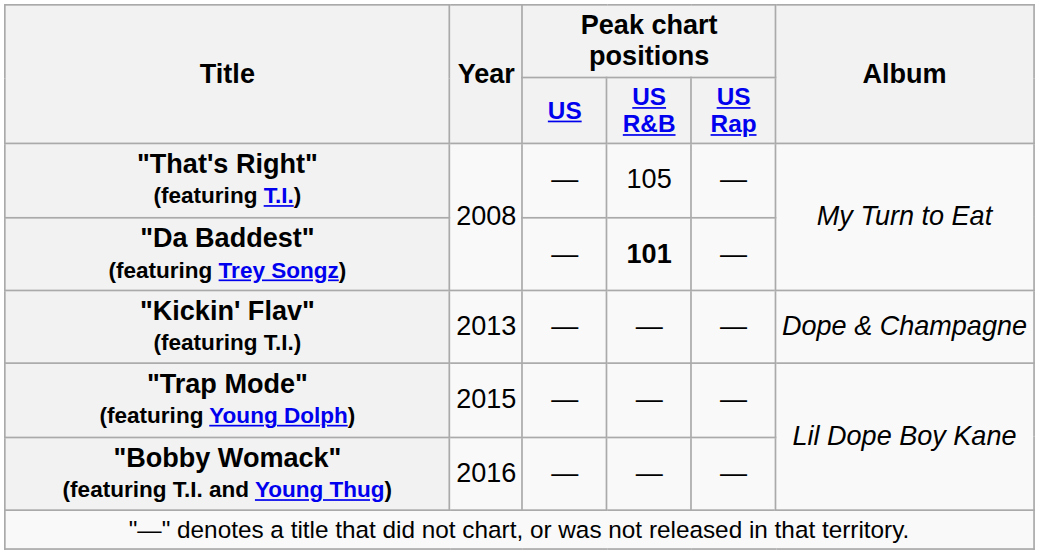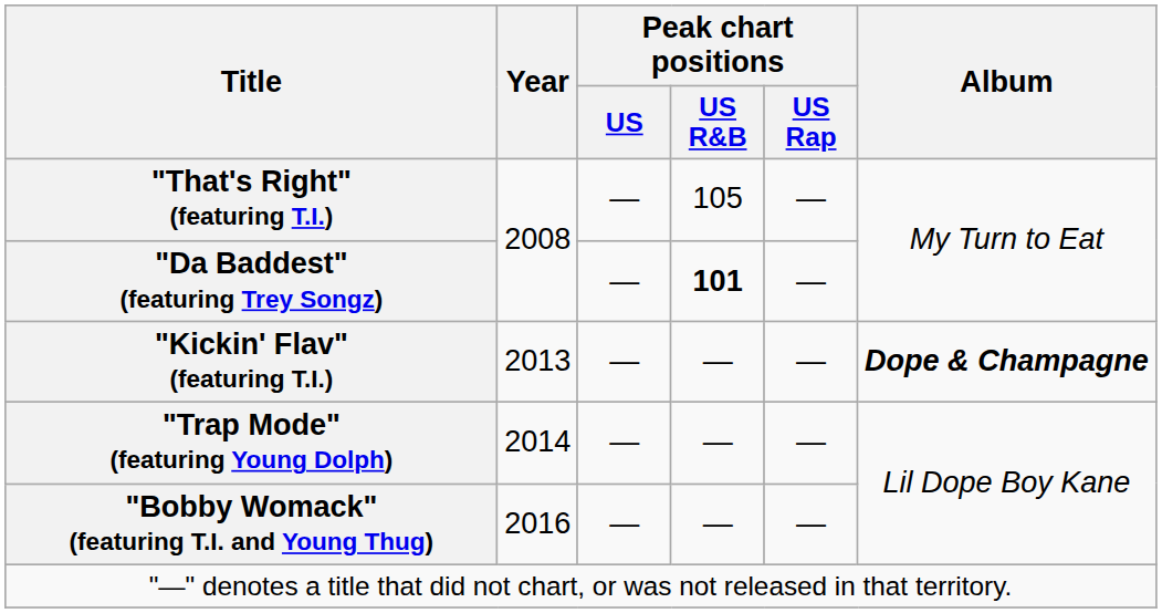"Kickin' Flav" (featuring T.I.) | Album: normal -> bold
"Trap Mode" (featuring Young Dolph) | Year: 2015 -> 2014
